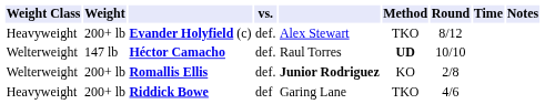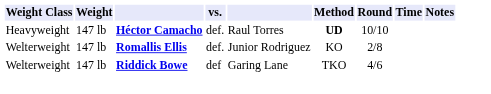- row: Heavyweight | 200+ lb | Evander Holyfield (c) | def. | Alex Stewart | TKO | 8/12
Héctor Camacho | Weight Class: Welterweight -> Heavyweight
Romallis Ellis | Weight: 200+ lb -> 147 lb
Romallis Ellis | column 5: bold -> normal
Riddick Bowe | Weight Class: Heavyweight -> Welterweight
Riddick Bowe | Weight: 200+ lb -> 147 lb
